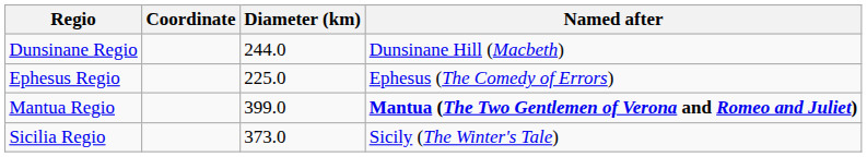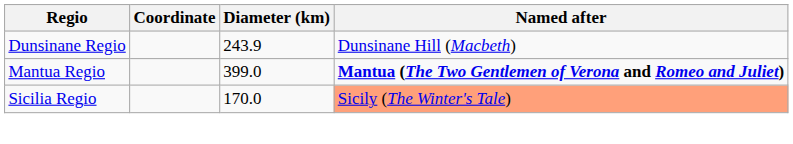Dunsinane Regio | Diameter (km): 244.0 -> 243.9
- row: Ephesus Regio | 225.0 | Ephesus (The Comedy of Errors)
Sicilia Regio | Diameter (km): 373.0 -> 170.0
Sicilia Regio | Named after: no background -> lightsalmon background
